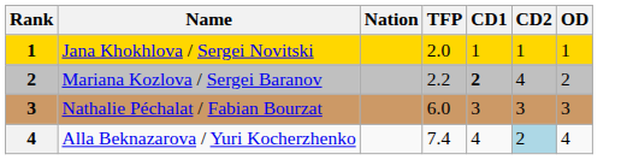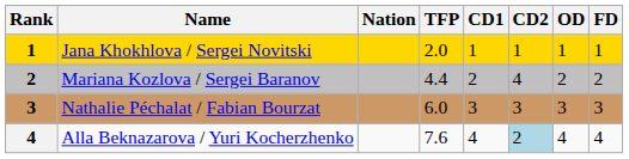+ column: FD | 1 | 2 | 3 | 4
Mariana Kozlova / Sergei Baranov | TFP: 2.2 -> 4.4
Mariana Kozlova / Sergei Baranov | CD1: bold -> normal
Alla Beknazarova / Yuri Kocherzhenko | TFP: 7.4 -> 7.6
